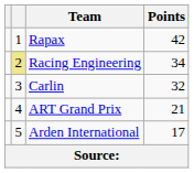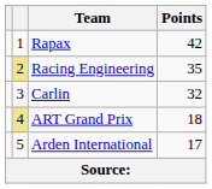Racing Engineering | Points: 34 -> 35
ART Grand Prix | column 2: no background -> khaki background
ART Grand Prix | Points: 21 -> 18
